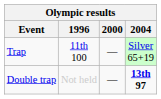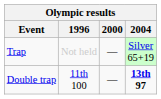Trap | 1996: 11th 100 -> Not held
Double trap | 1996: Not held -> 11th 100
